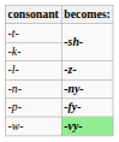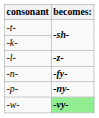-n- | becomes:: -ny- -> -fy-
-p- | becomes:: -fy- -> -ny-
